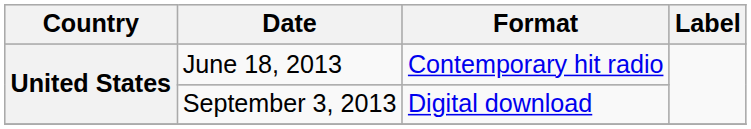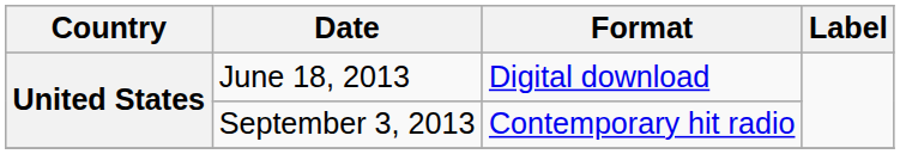June 18, 2013 | Format: Contemporary hit radio -> Digital download
September 3, 2013 | Format: Digital download -> Contemporary hit radio
